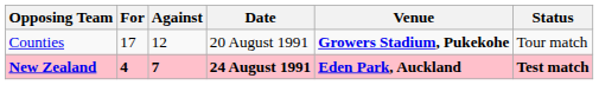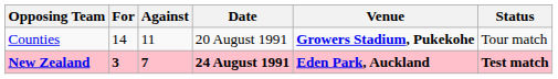Counties | For: 17 -> 14
Counties | Against: 12 -> 11
New Zealand | For: 4 -> 3
